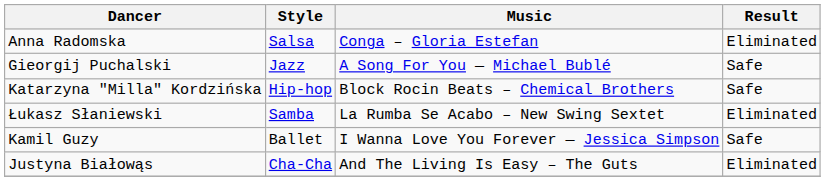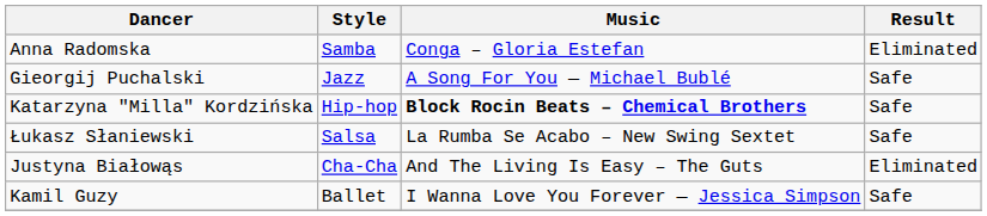Anna Radomska | Style: Salsa -> Samba
Katarzyna "Milla" Kordzińska | Music: normal -> bold
Łukasz Słaniewski | Style: Samba -> Salsa
Łukasz Słaniewski | Result: Eliminated -> Safe
rows swapped: Justyna Białowąs <-> Kamil Guzy
